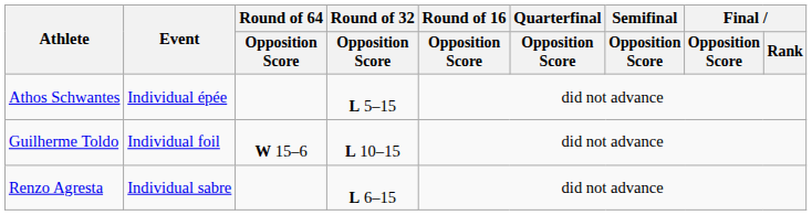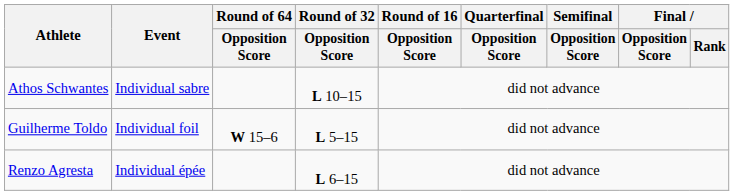Athos Schwantes | Event: Individual épée -> Individual sabre
Athos Schwantes | Round of 32 / Opposition Score: L 5–15 -> L 10–15
Guilherme Toldo | Round of 32 / Opposition Score: L 10–15 -> L 5–15
Renzo Agresta | Event: Individual sabre -> Individual épée
